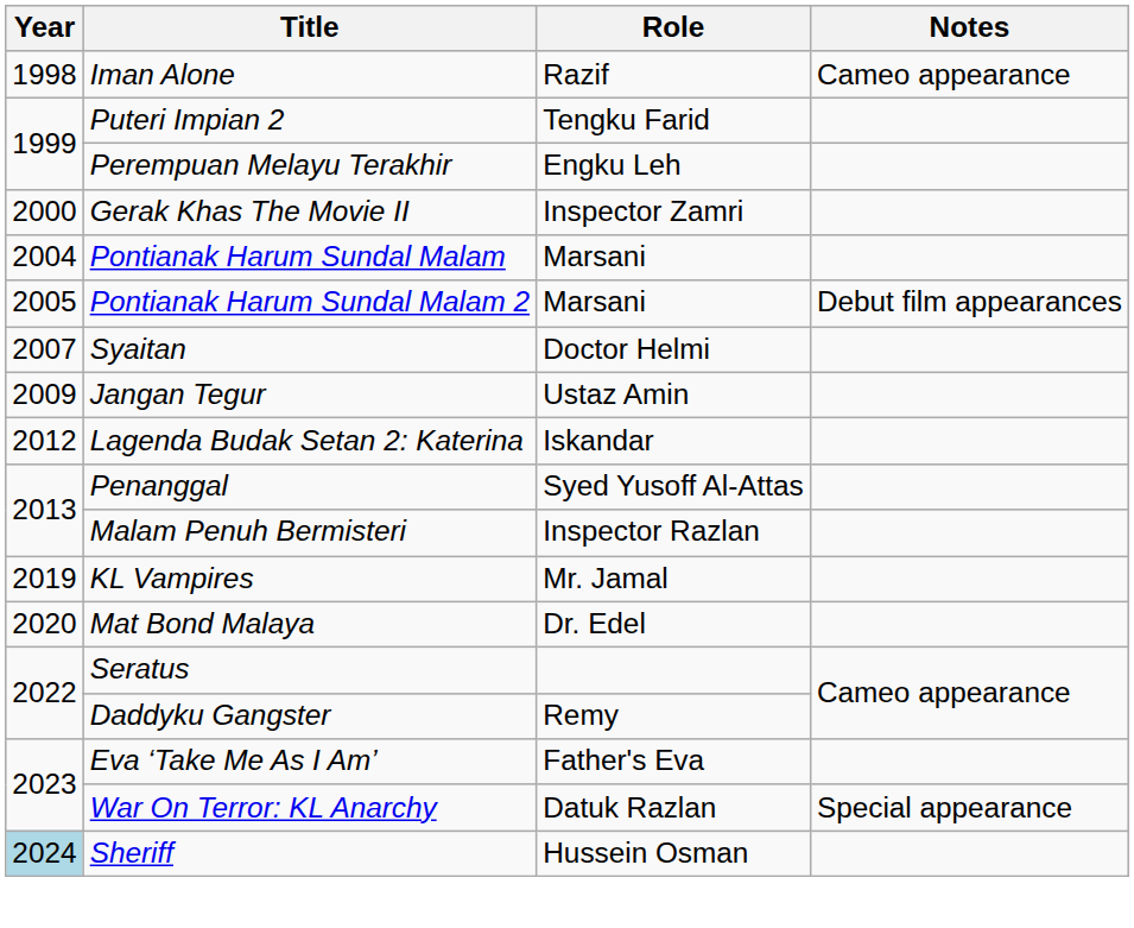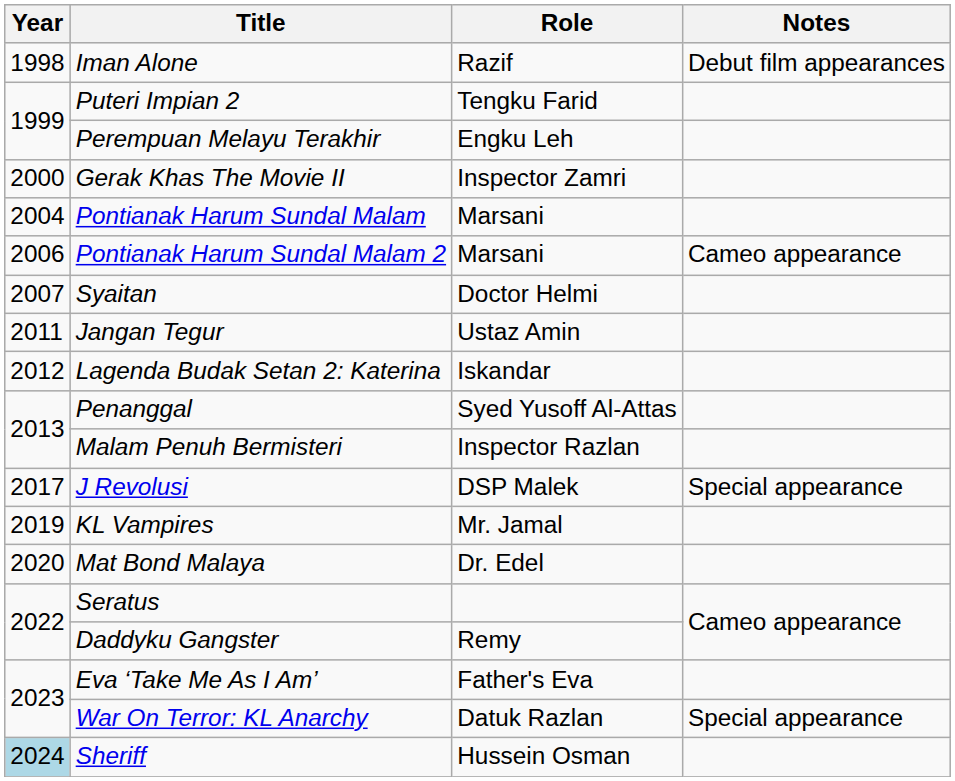Iman Alone | Notes: Cameo appearance -> Debut film appearances
Pontianak Harum Sundal Malam 2 | Year: 2005 -> 2006
Pontianak Harum Sundal Malam 2 | Notes: Debut film appearances -> Cameo appearance
Jangan Tegur | Year: 2009 -> 2011
+ row: 2017 | J Revolusi | DSP Malek | Special appearance
